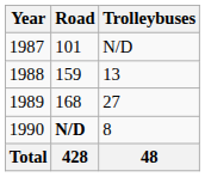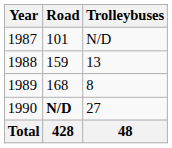1989 | Trolleybuses: 27 -> 8
1990 | Trolleybuses: 8 -> 27
